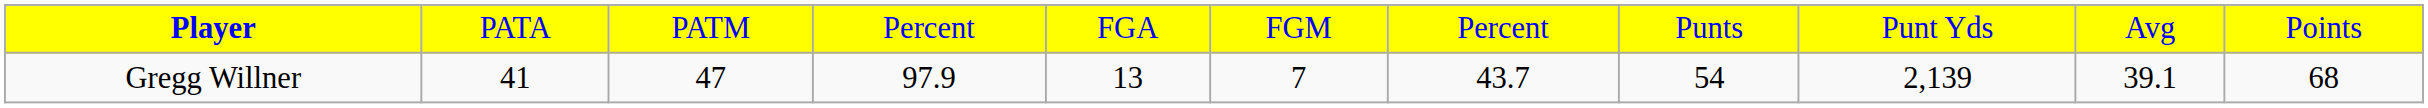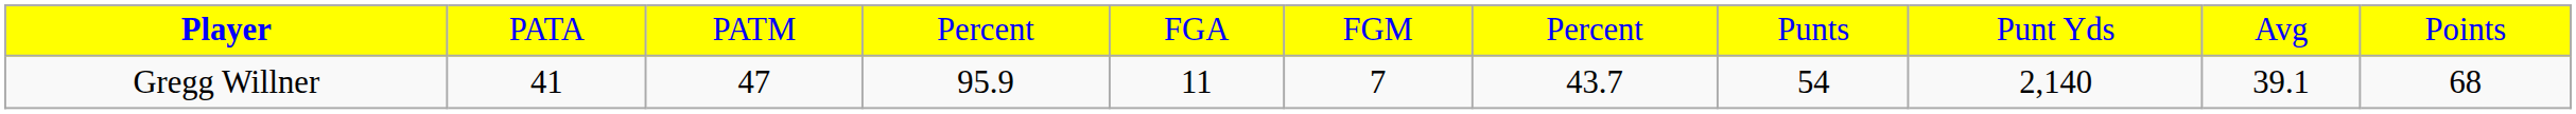Gregg Willner | column 4: 97.9 -> 95.9
Gregg Willner | column 5: 13 -> 11
Gregg Willner | column 9: 2,139 -> 2,140
